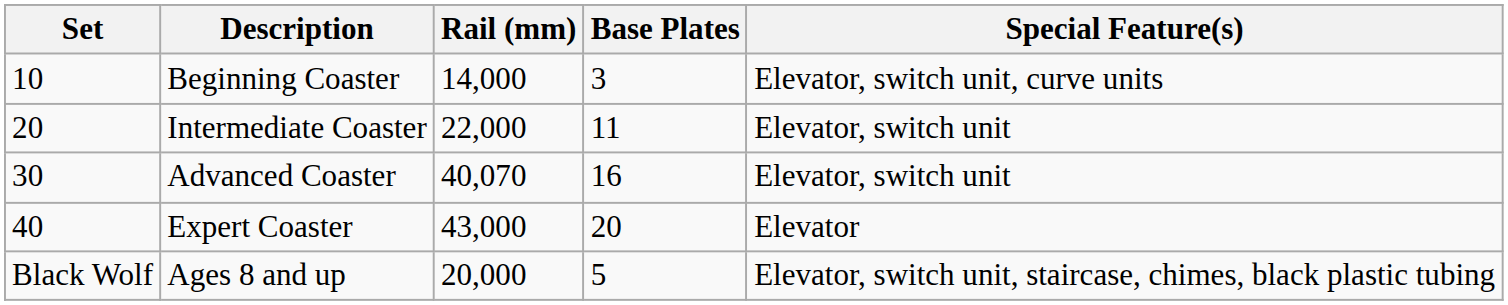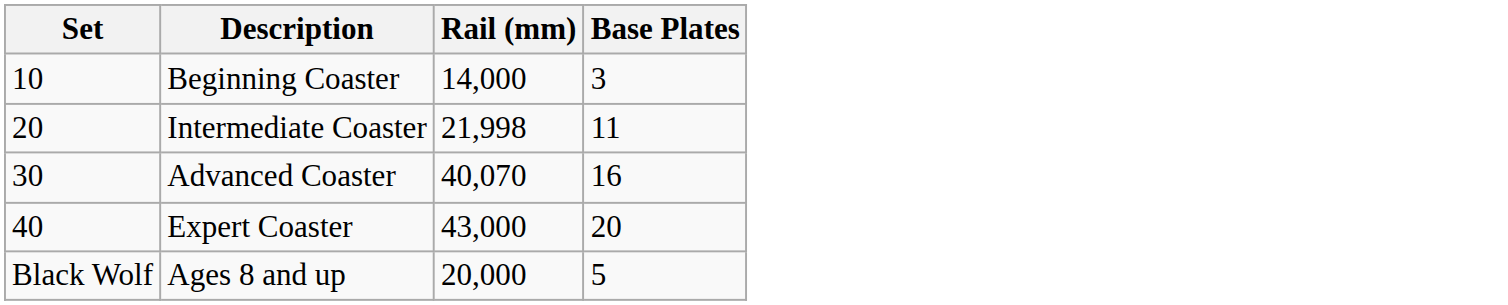- column: Special Feature(s) | Elevator, switch unit, curve units | Elevator, switch unit | Elevator, switch unit | Elevator | Elevator, switch unit, staircase, chimes, black plastic tubing
Intermediate Coaster | Rail (mm): 22,000 -> 21,998
